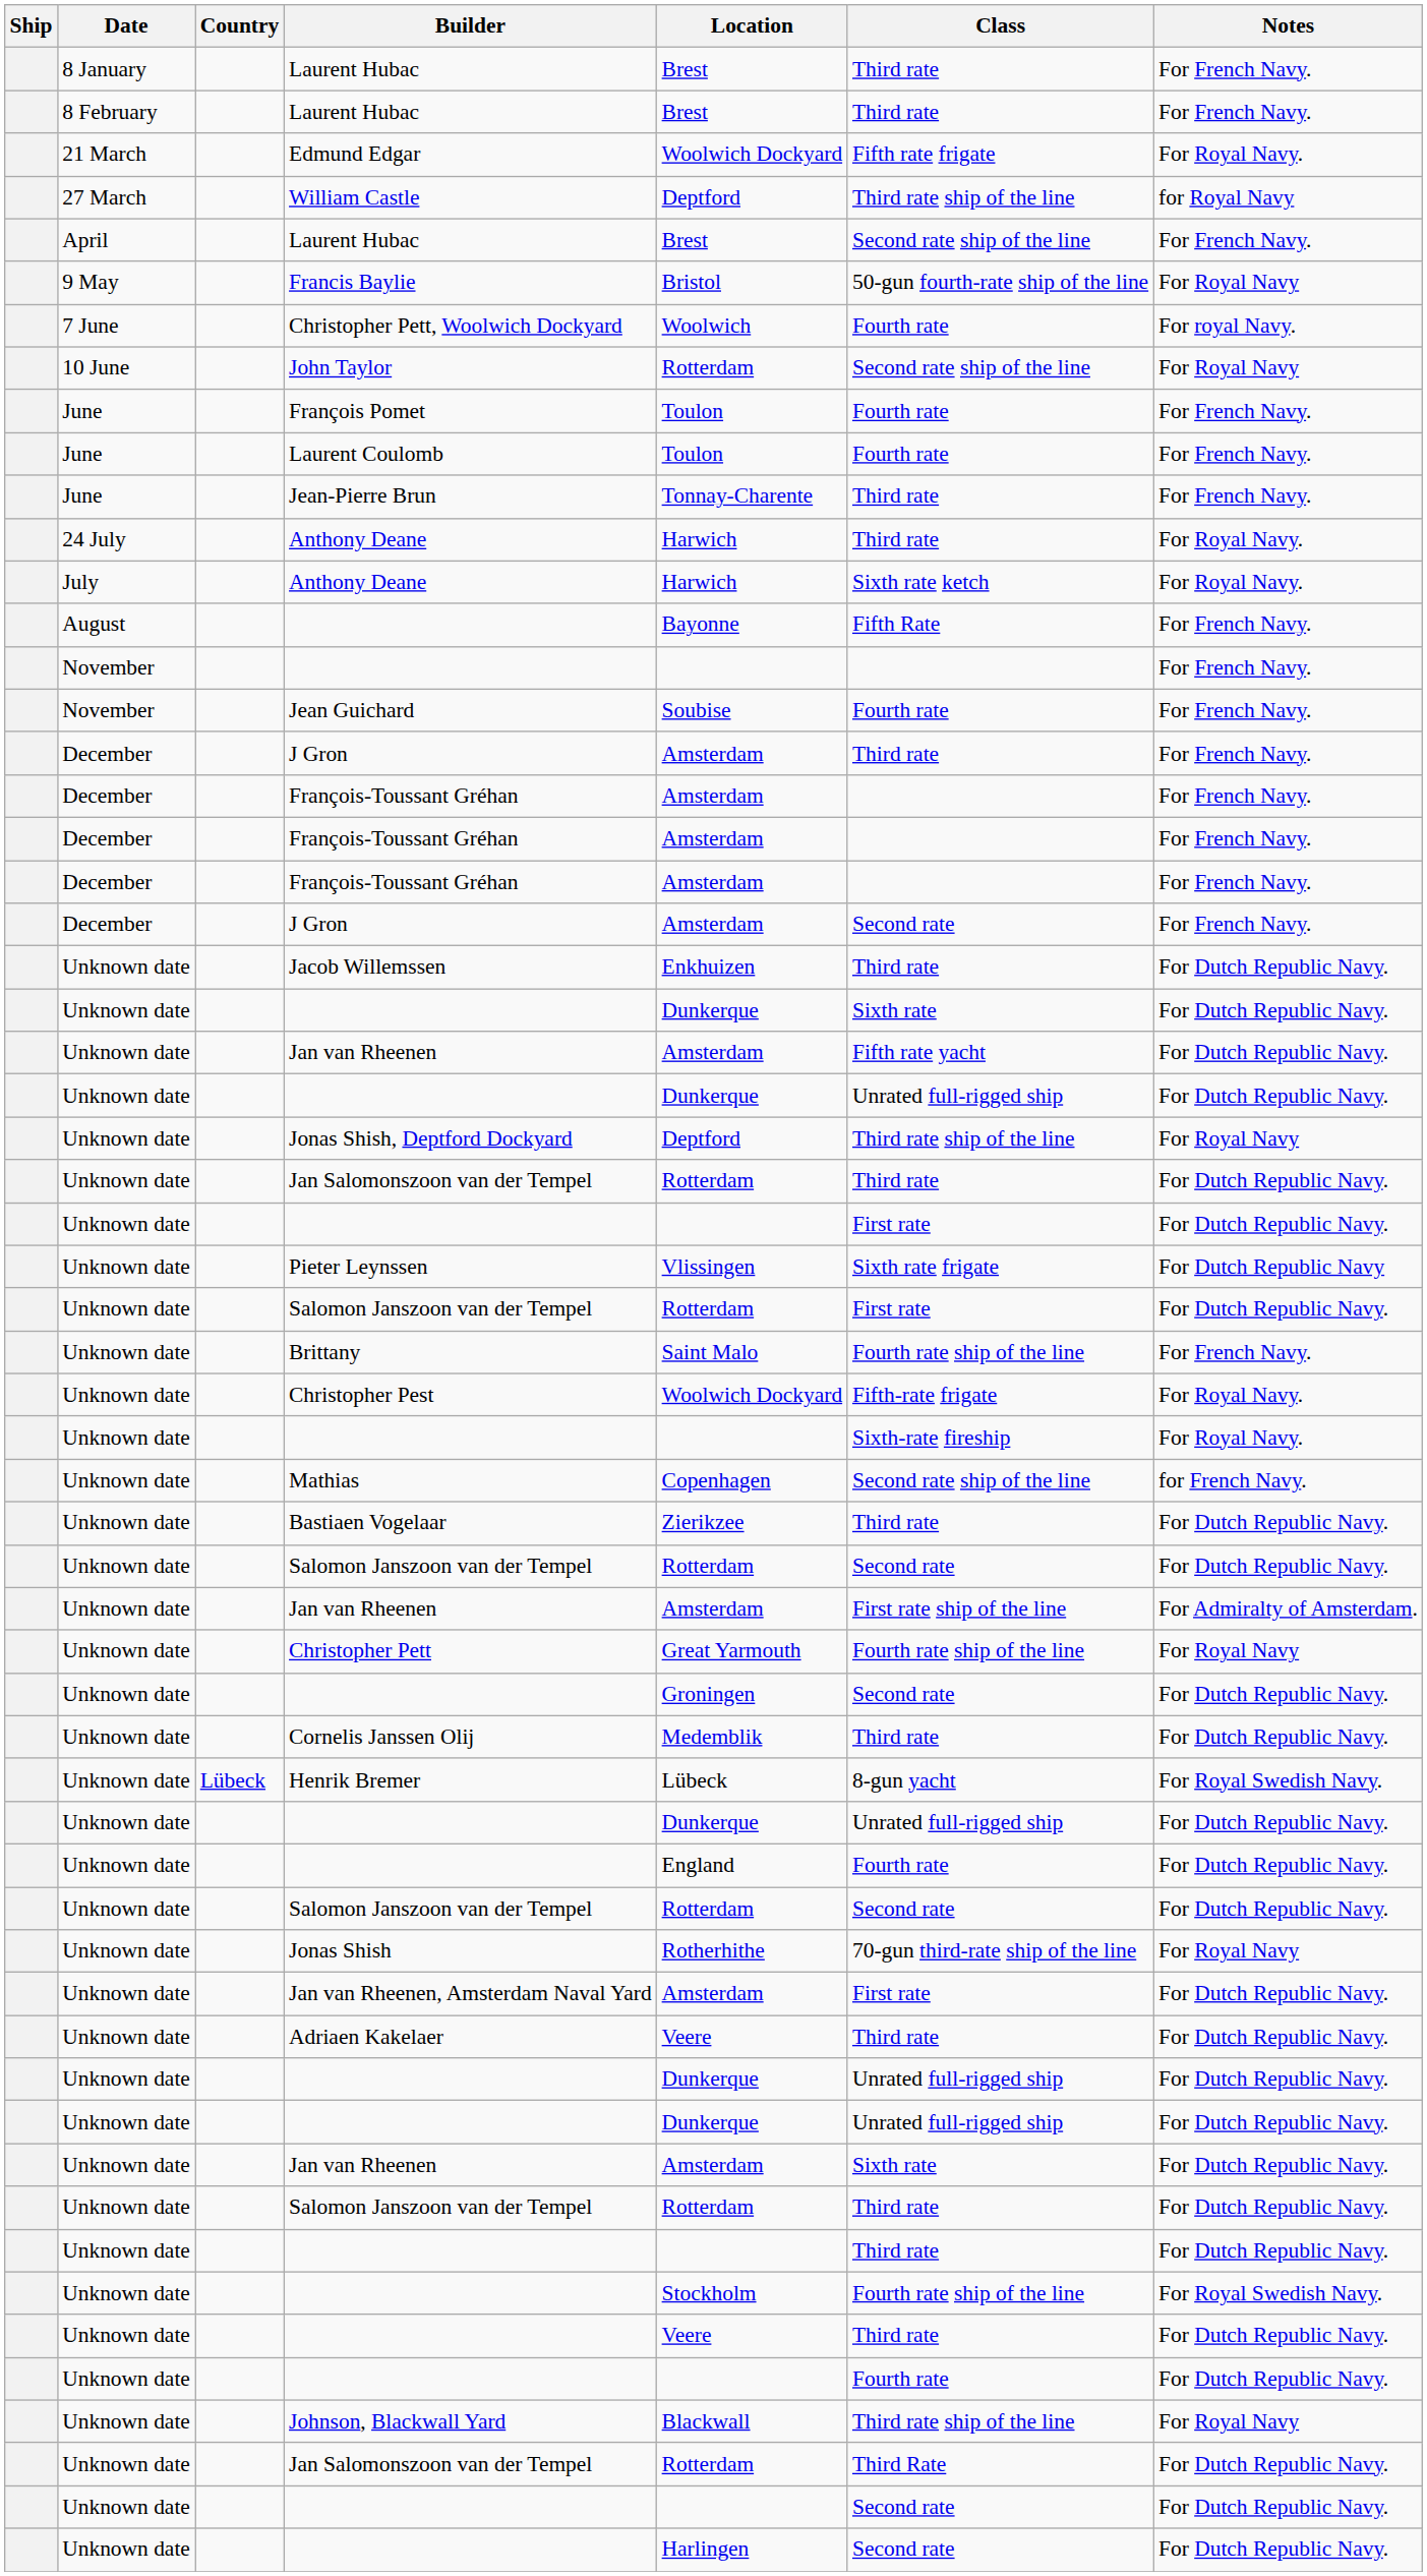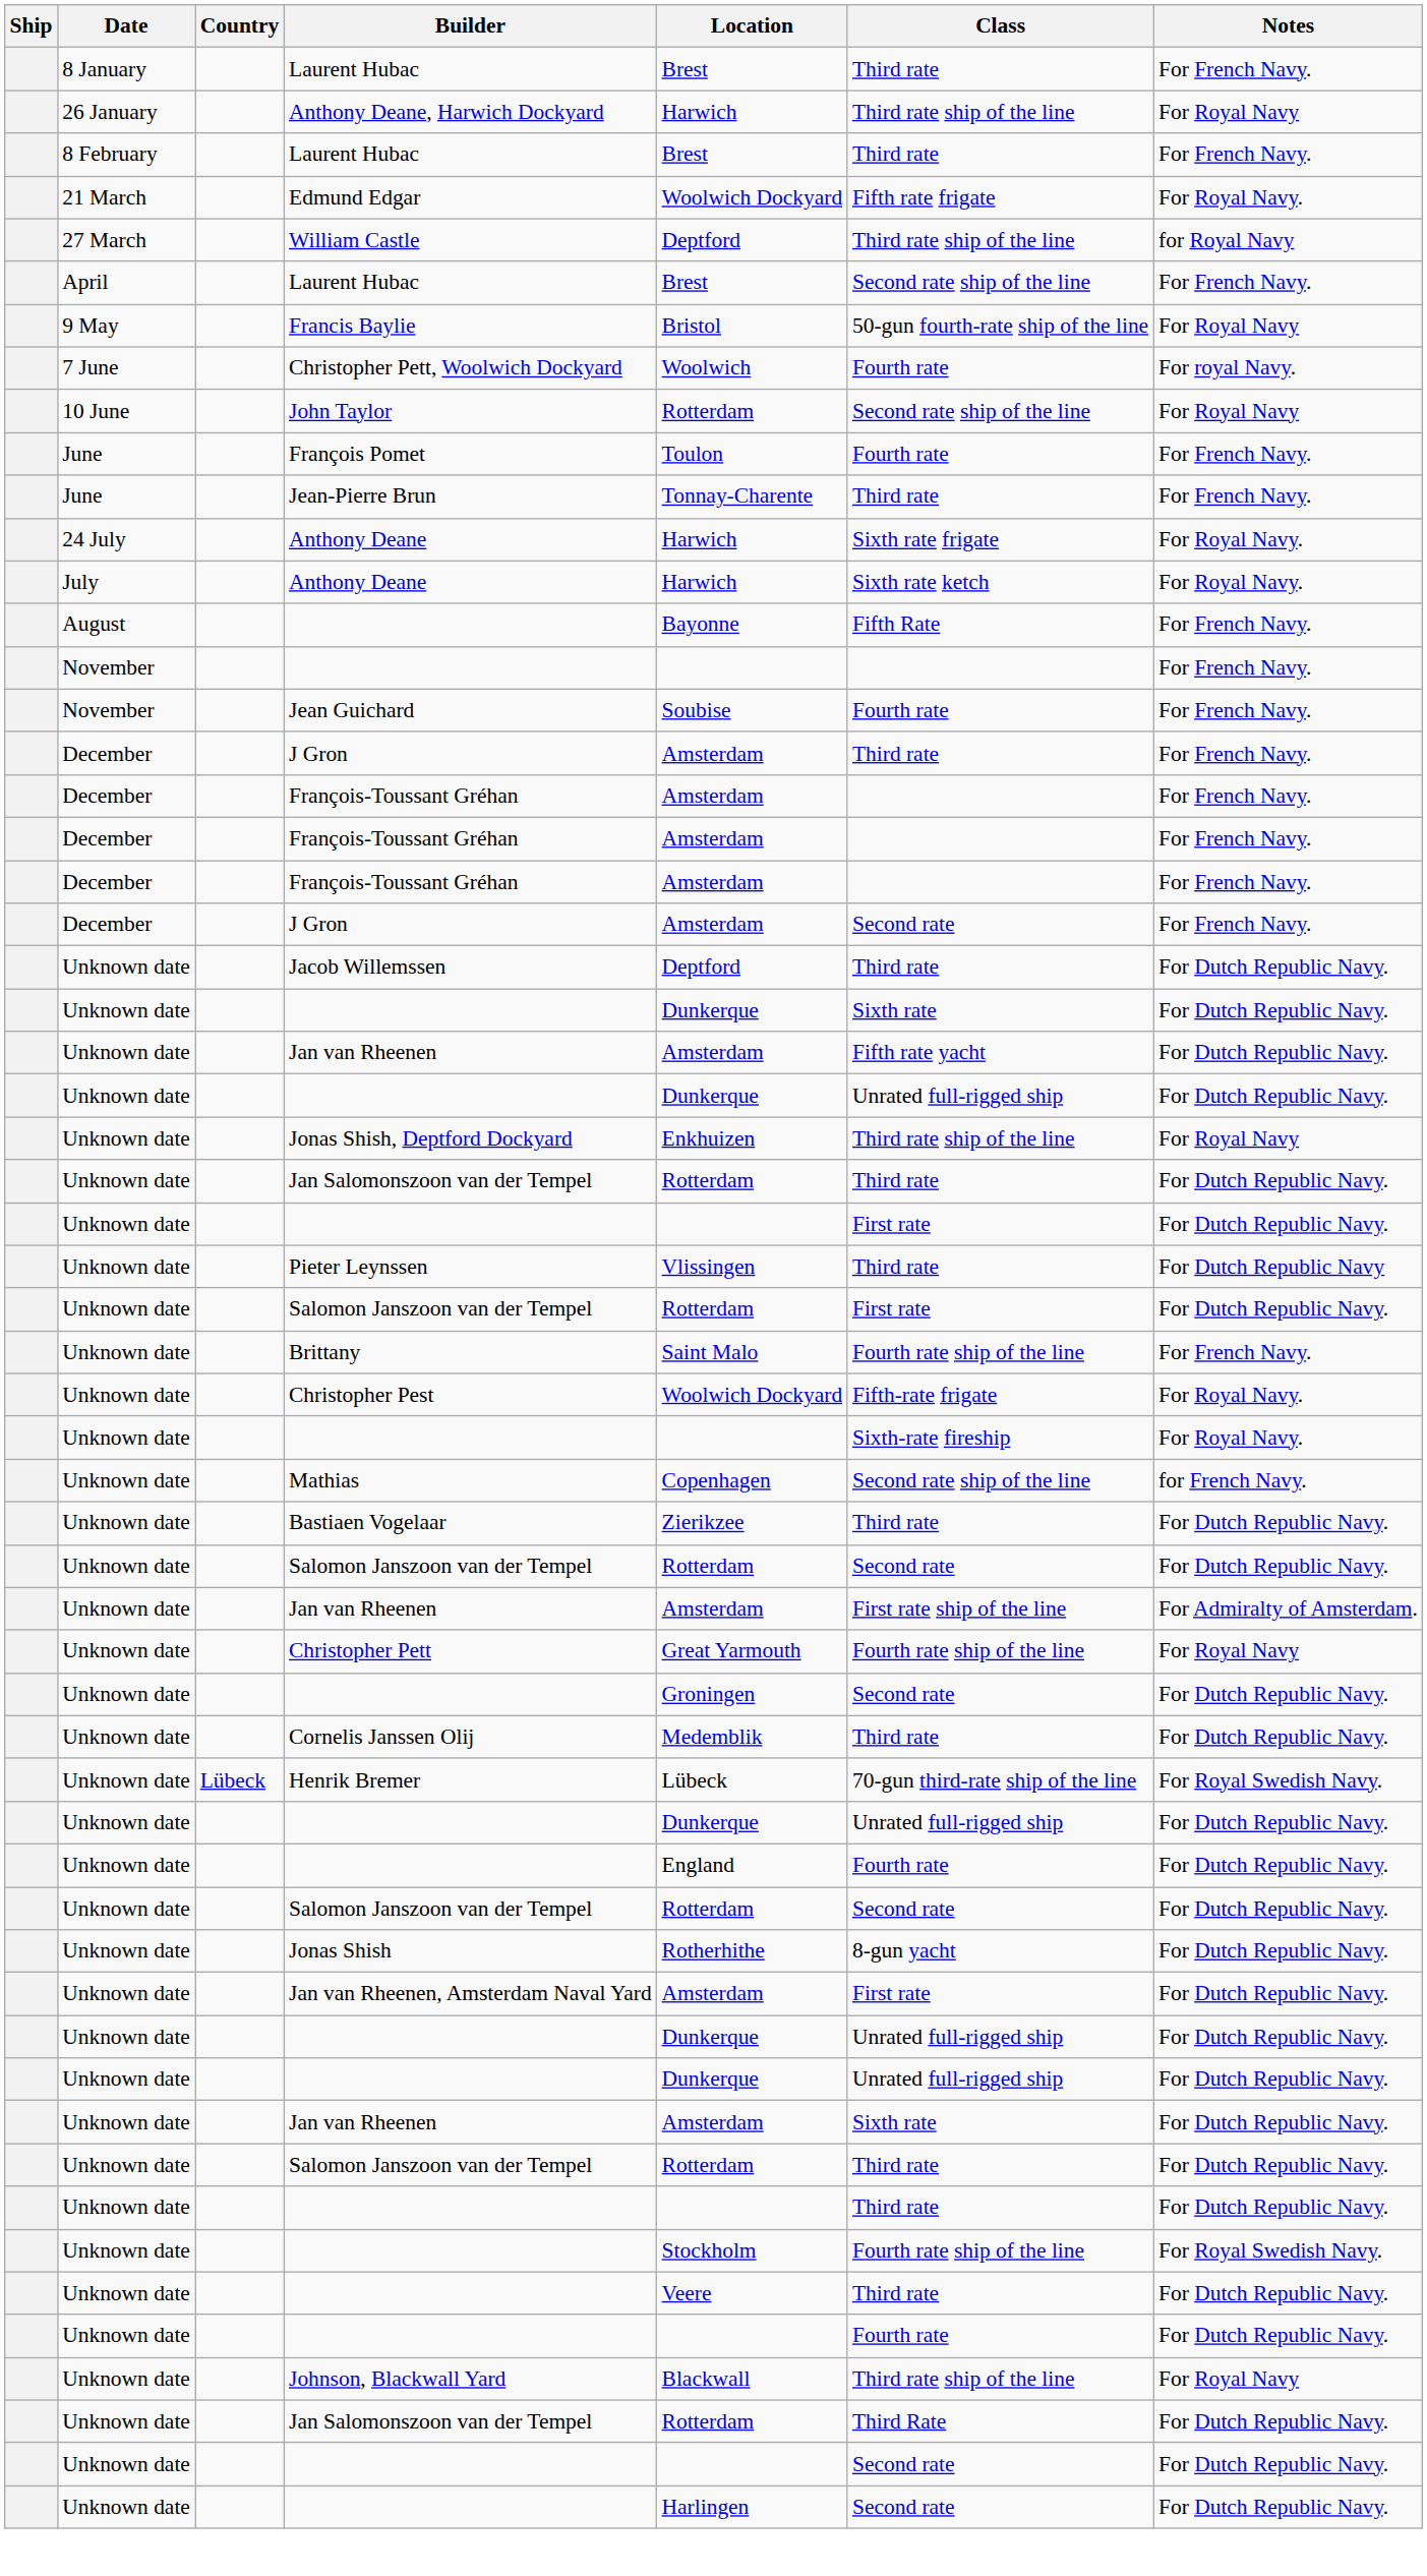+ row: 26 January | Anthony Deane, Harwich Dockyard | Harwich | Third rate ship of the line | For Royal Navy
- row: June | Laurent Coulomb | Toulon | Fourth rate | For French Navy.
24 July / Anthony Deane | Class: Third rate -> Sixth rate frigate
Jacob Willemssen | Location: Enkhuizen -> Deptford
Jonas Shish, Deptford Dockyard | Location: Deptford -> Enkhuizen
Pieter Leynssen | Class: Sixth rate frigate -> Third rate
Henrik Bremer | Class: 8-gun yacht -> 70-gun third-rate ship of the line
Jonas Shish | Class: 70-gun third-rate ship of the line -> 8-gun yacht
Jonas Shish | Notes: For Royal Navy -> For Dutch Republic Navy.
- row: Unknown date | Adriaen Kakelaer | Veere | Third rate | For Dutch Republic Navy.
